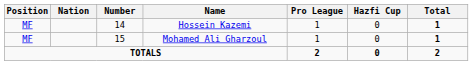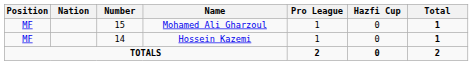rows swapped: Hossein Kazemi <-> Mohamed Ali Gharzoul
